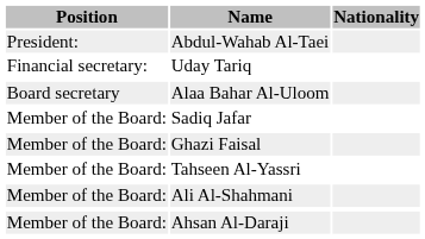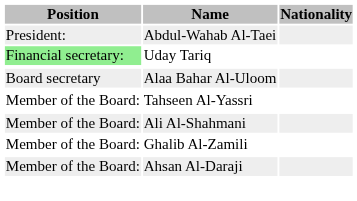Uday Tariq | Position: no background -> lightgreen background
- row: Member of the Board: | Sadiq Jafar
- row: Member of the Board: | Ghazi Faisal
+ row: Member of the Board: | Ghalib Al-Zamili
